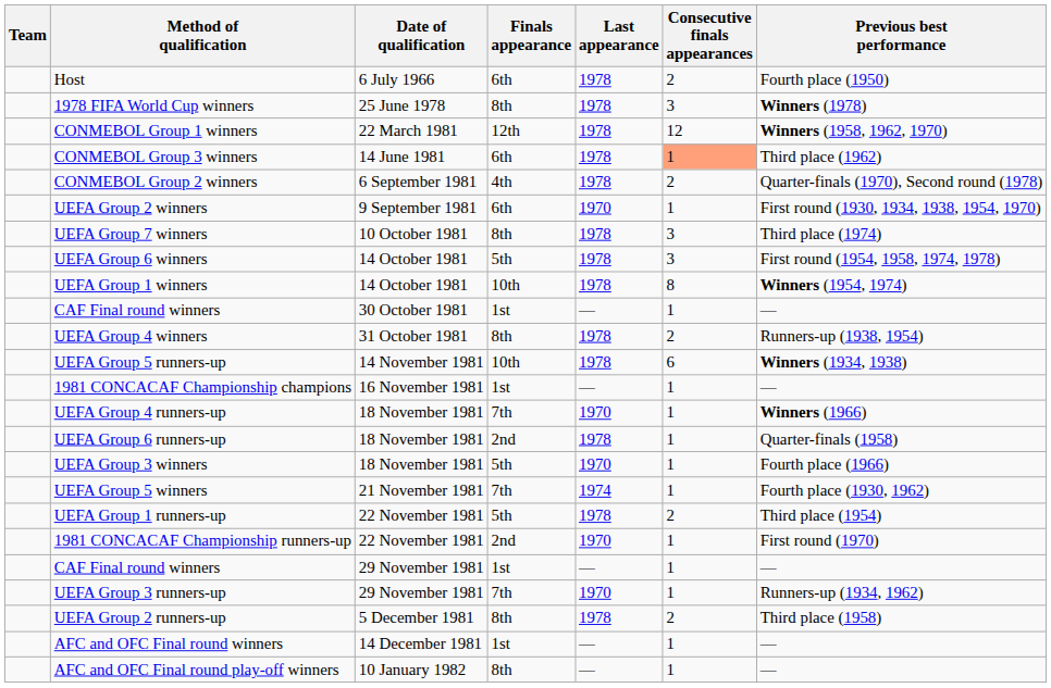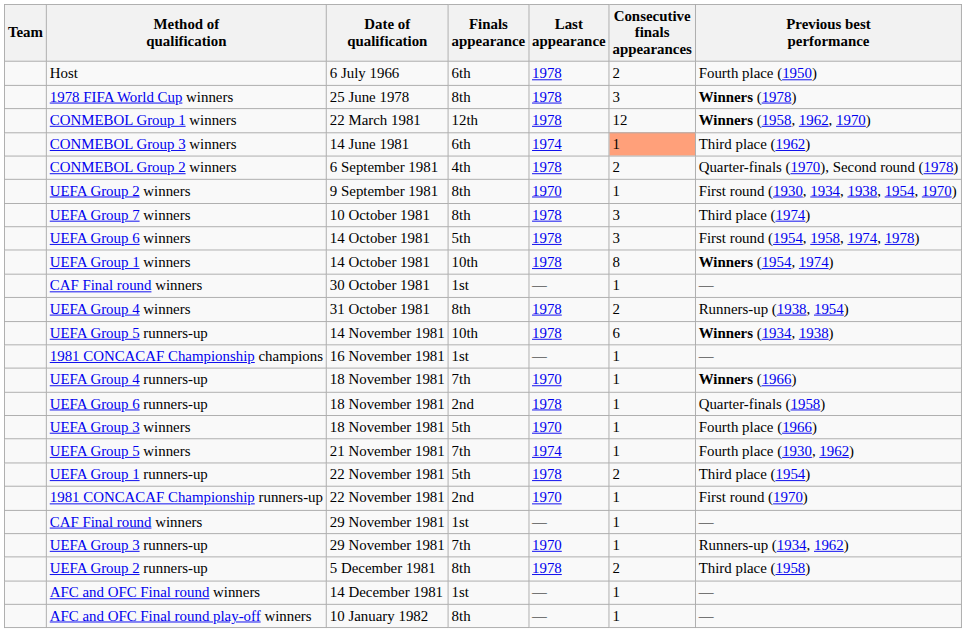CONMEBOL Group 3 winners | Last appearance: 1978 -> 1974
UEFA Group 2 winners | Finals appearance: 6th -> 8th
